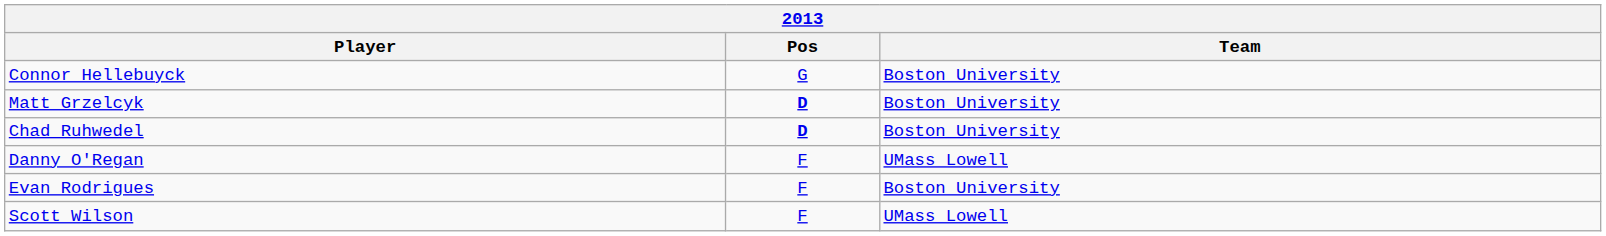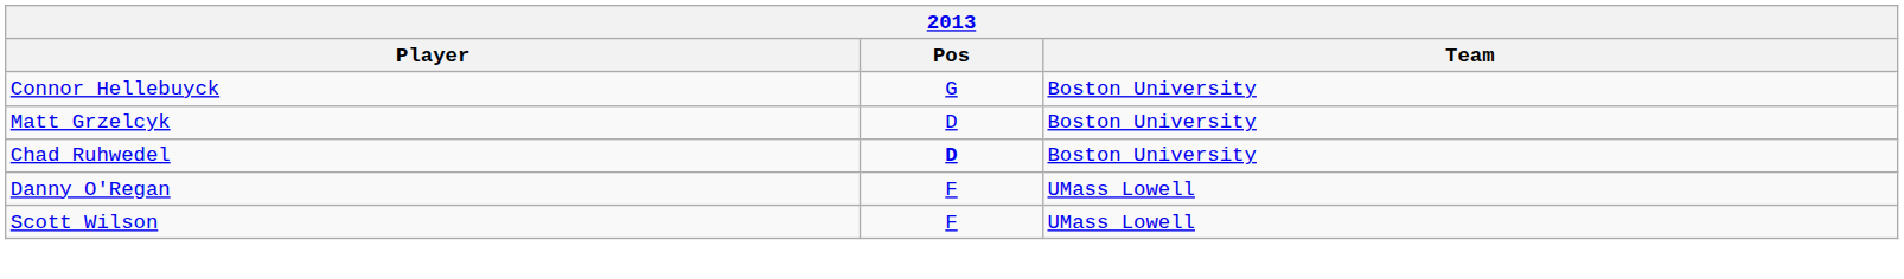Matt Grzelcyk | Pos: bold -> normal
- row: Evan Rodrigues | F | Boston University
